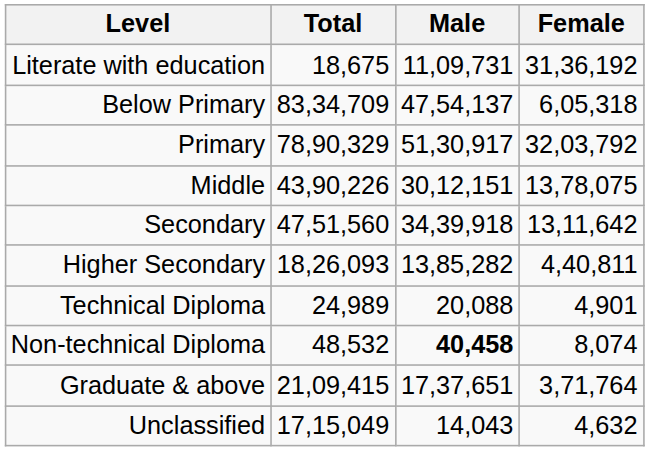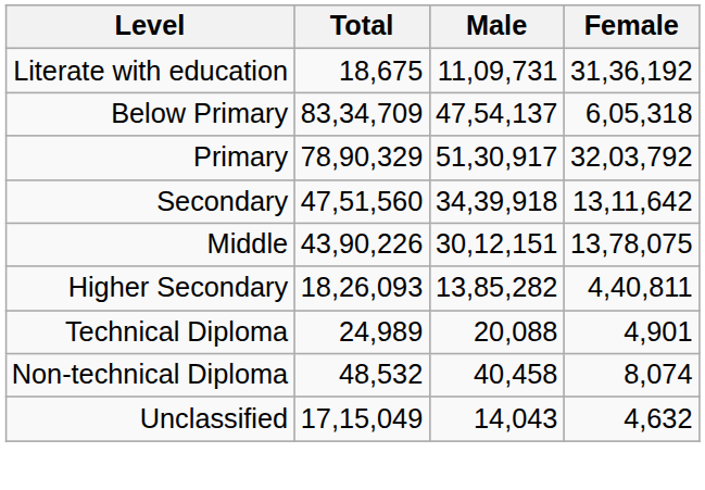rows swapped: Middle <-> Secondary
Non-technical Diploma | Male: bold -> normal
- row: Graduate & above | 21,09,415 | 17,37,651 | 3,71,764
